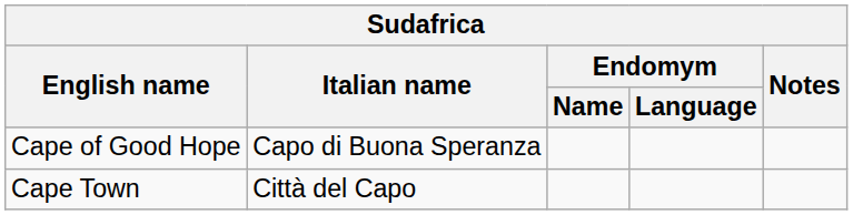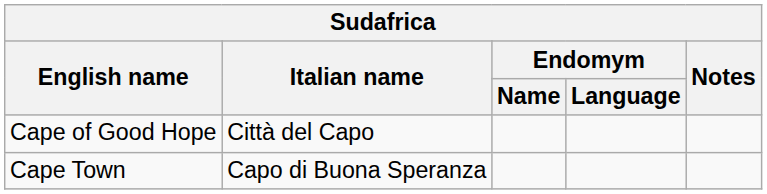Cape of Good Hope | Italian name: Capo di Buona Speranza -> Città del Capo
Cape Town | Italian name: Città del Capo -> Capo di Buona Speranza
